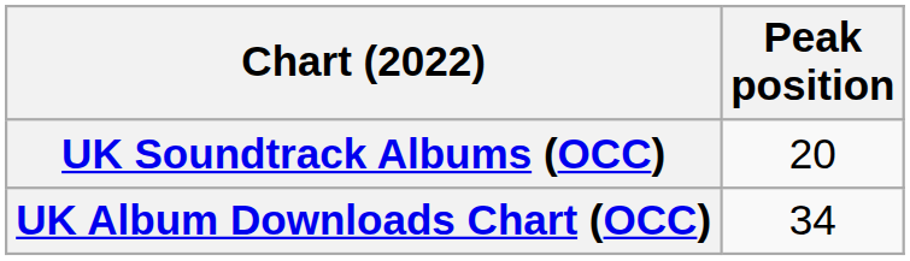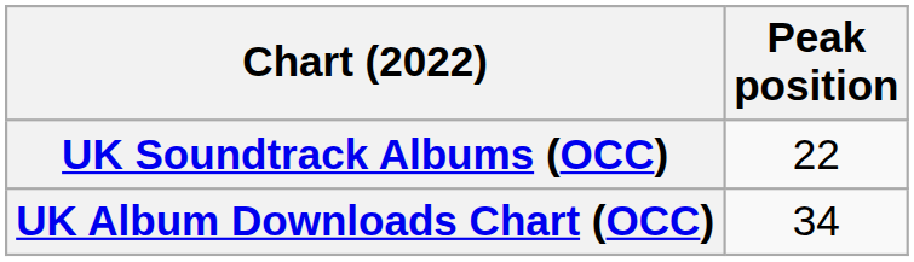UK Soundtrack Albums (OCC) | Peak position: 20 -> 22
